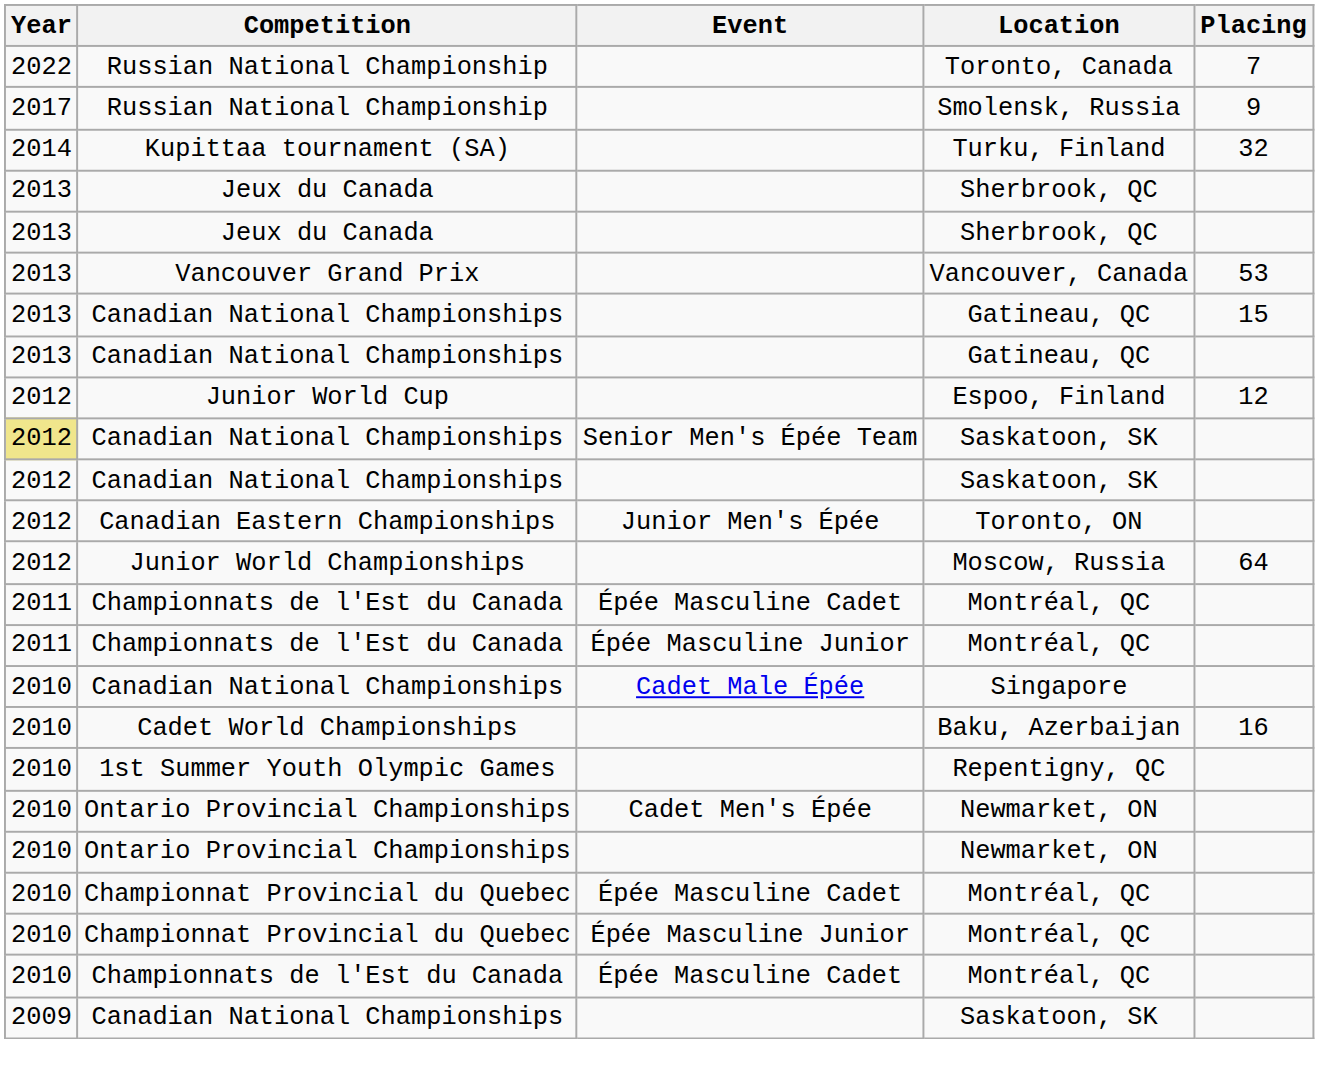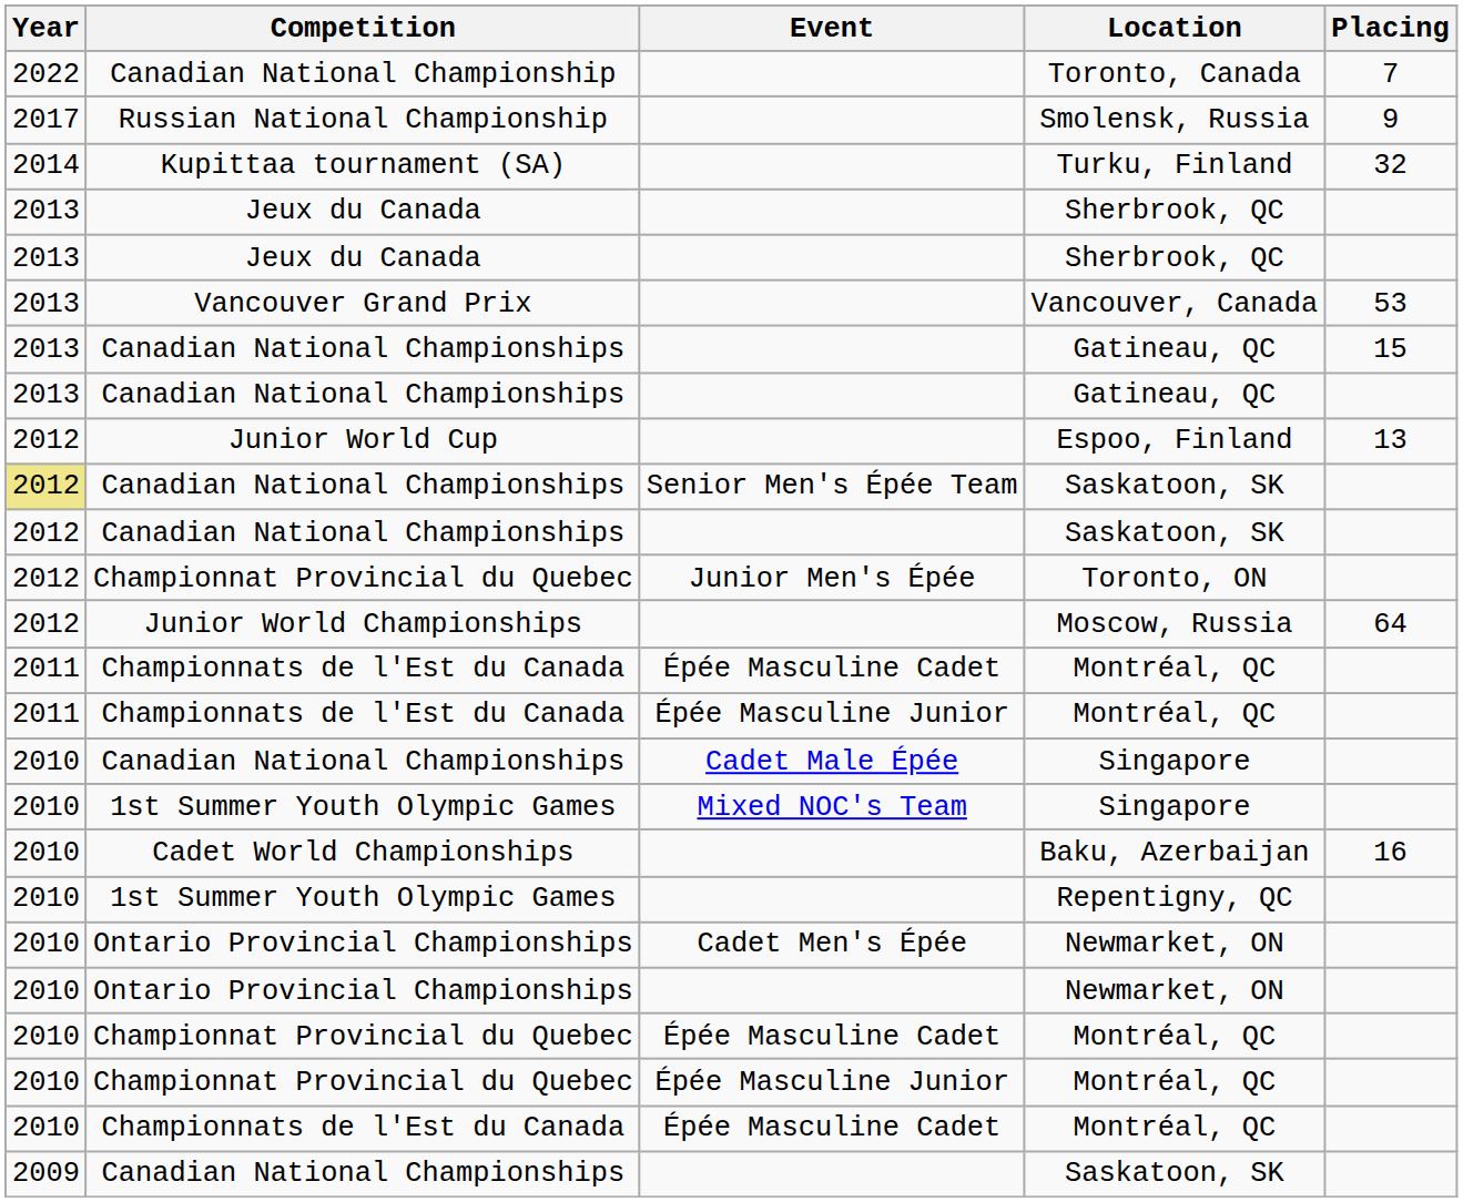Toronto, Canada | Competition: Russian National Championship -> Canadian National Championship
Espoo, Finland | Placing: 12 -> 13
Toronto, ON | Competition: Canadian Eastern Championships -> Championnat Provincial du Quebec
+ row: 2010 | 1st Summer Youth Olympic Games | Mixed NOC's Team | Singapore
